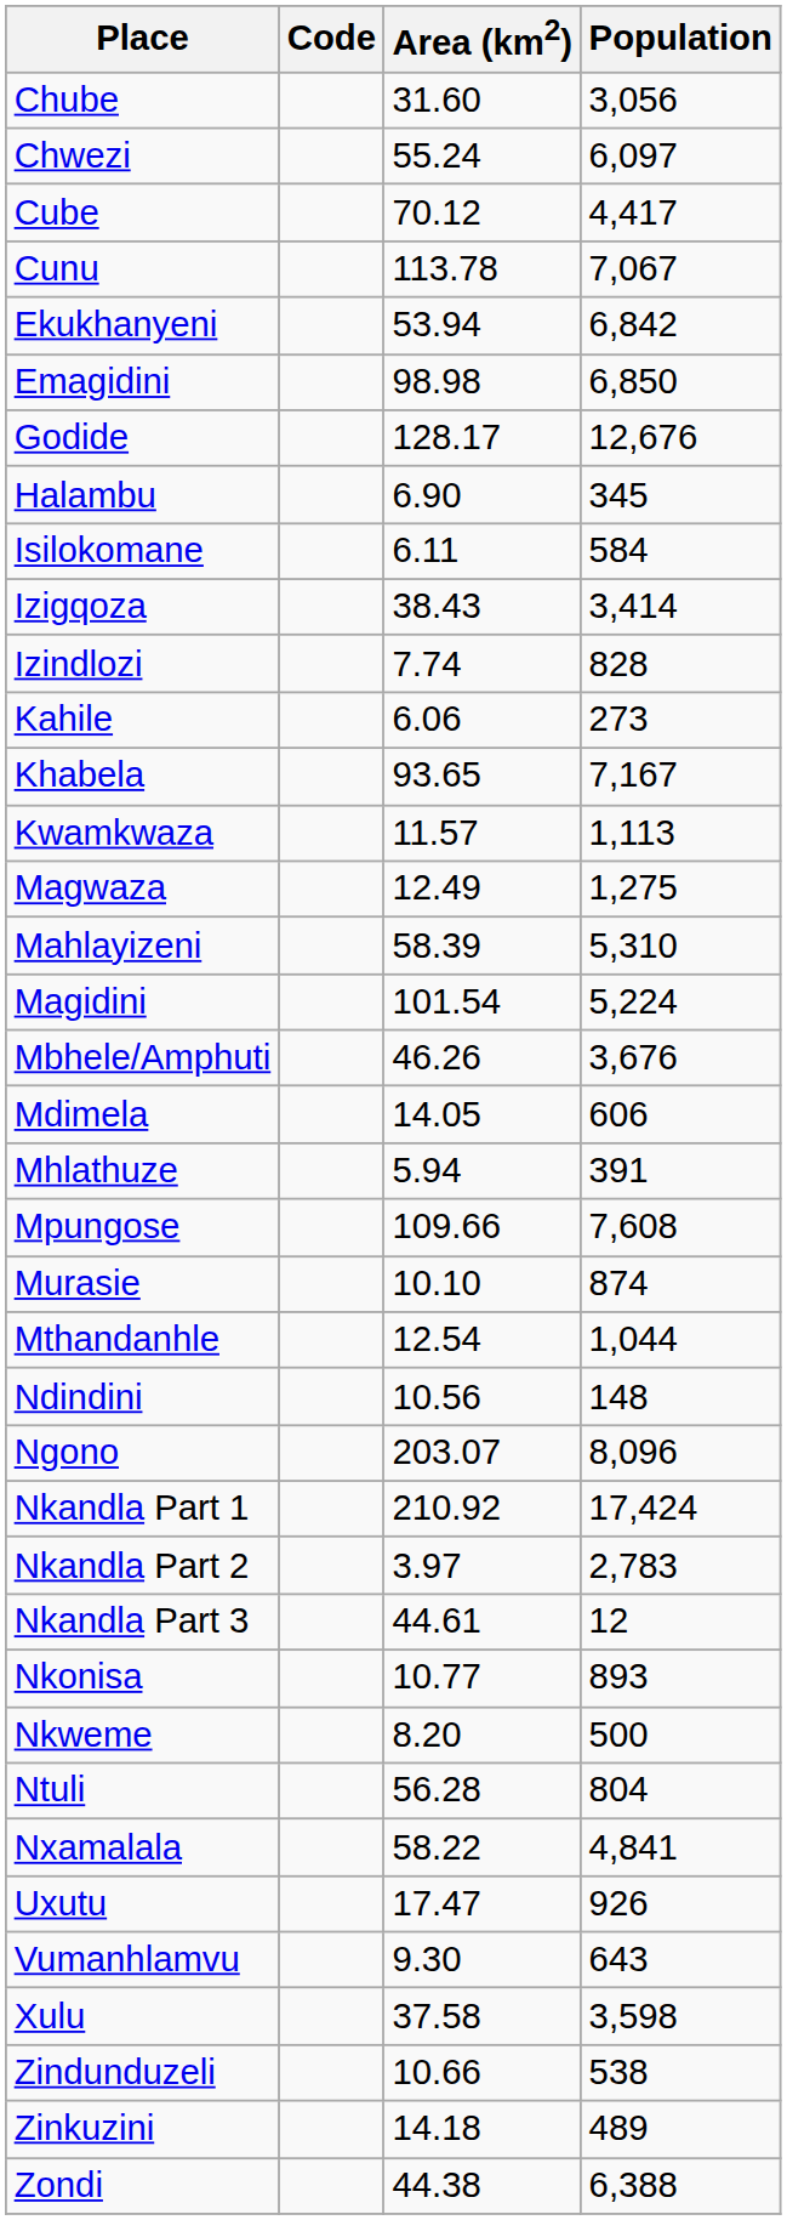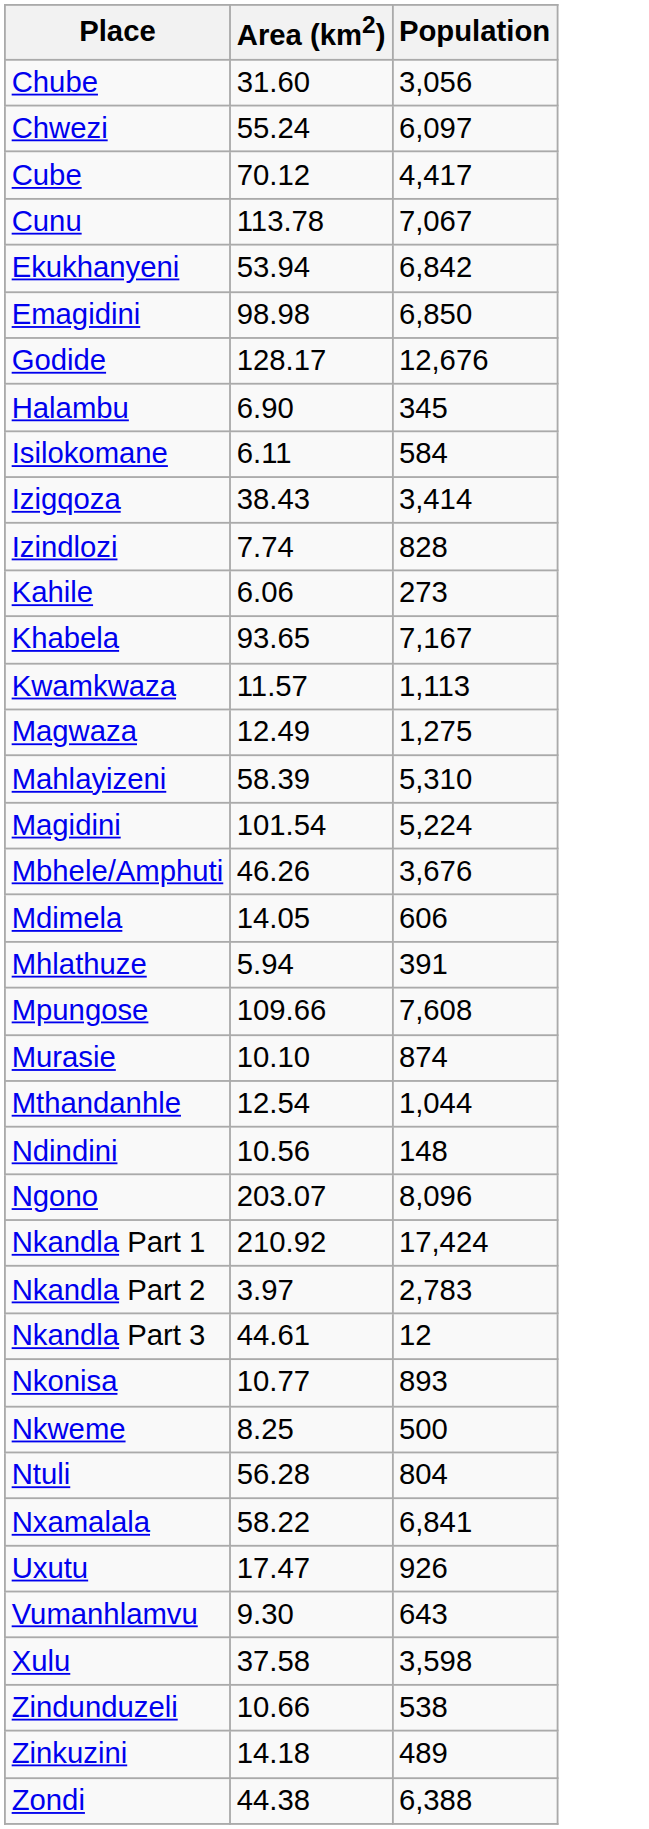- column: Code
Nkweme | Area (km2): 8.20 -> 8.25
Nxamalala | Population: 4,841 -> 6,841
